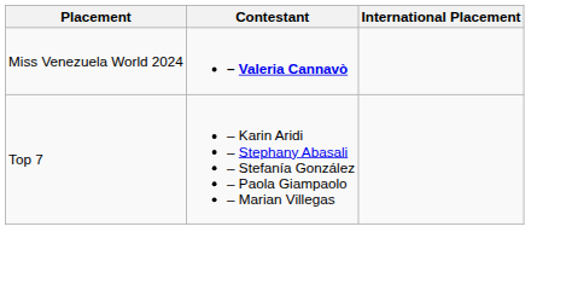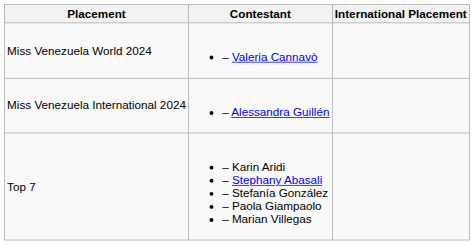Miss Venezuela World 2024 | Contestant: bold -> normal
+ row: Miss Venezuela International 2024 | – Alessandra Guillén
